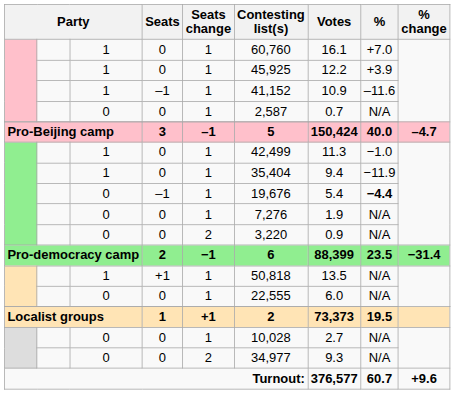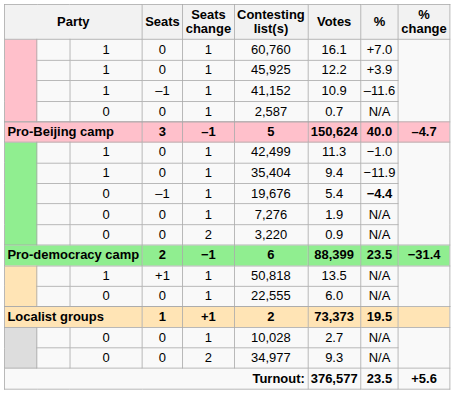3 | Votes: 150,424 -> 150,624
Turnout: | %: 60.7 -> 23.5
Turnout: | % change: +9.6 -> +5.6
